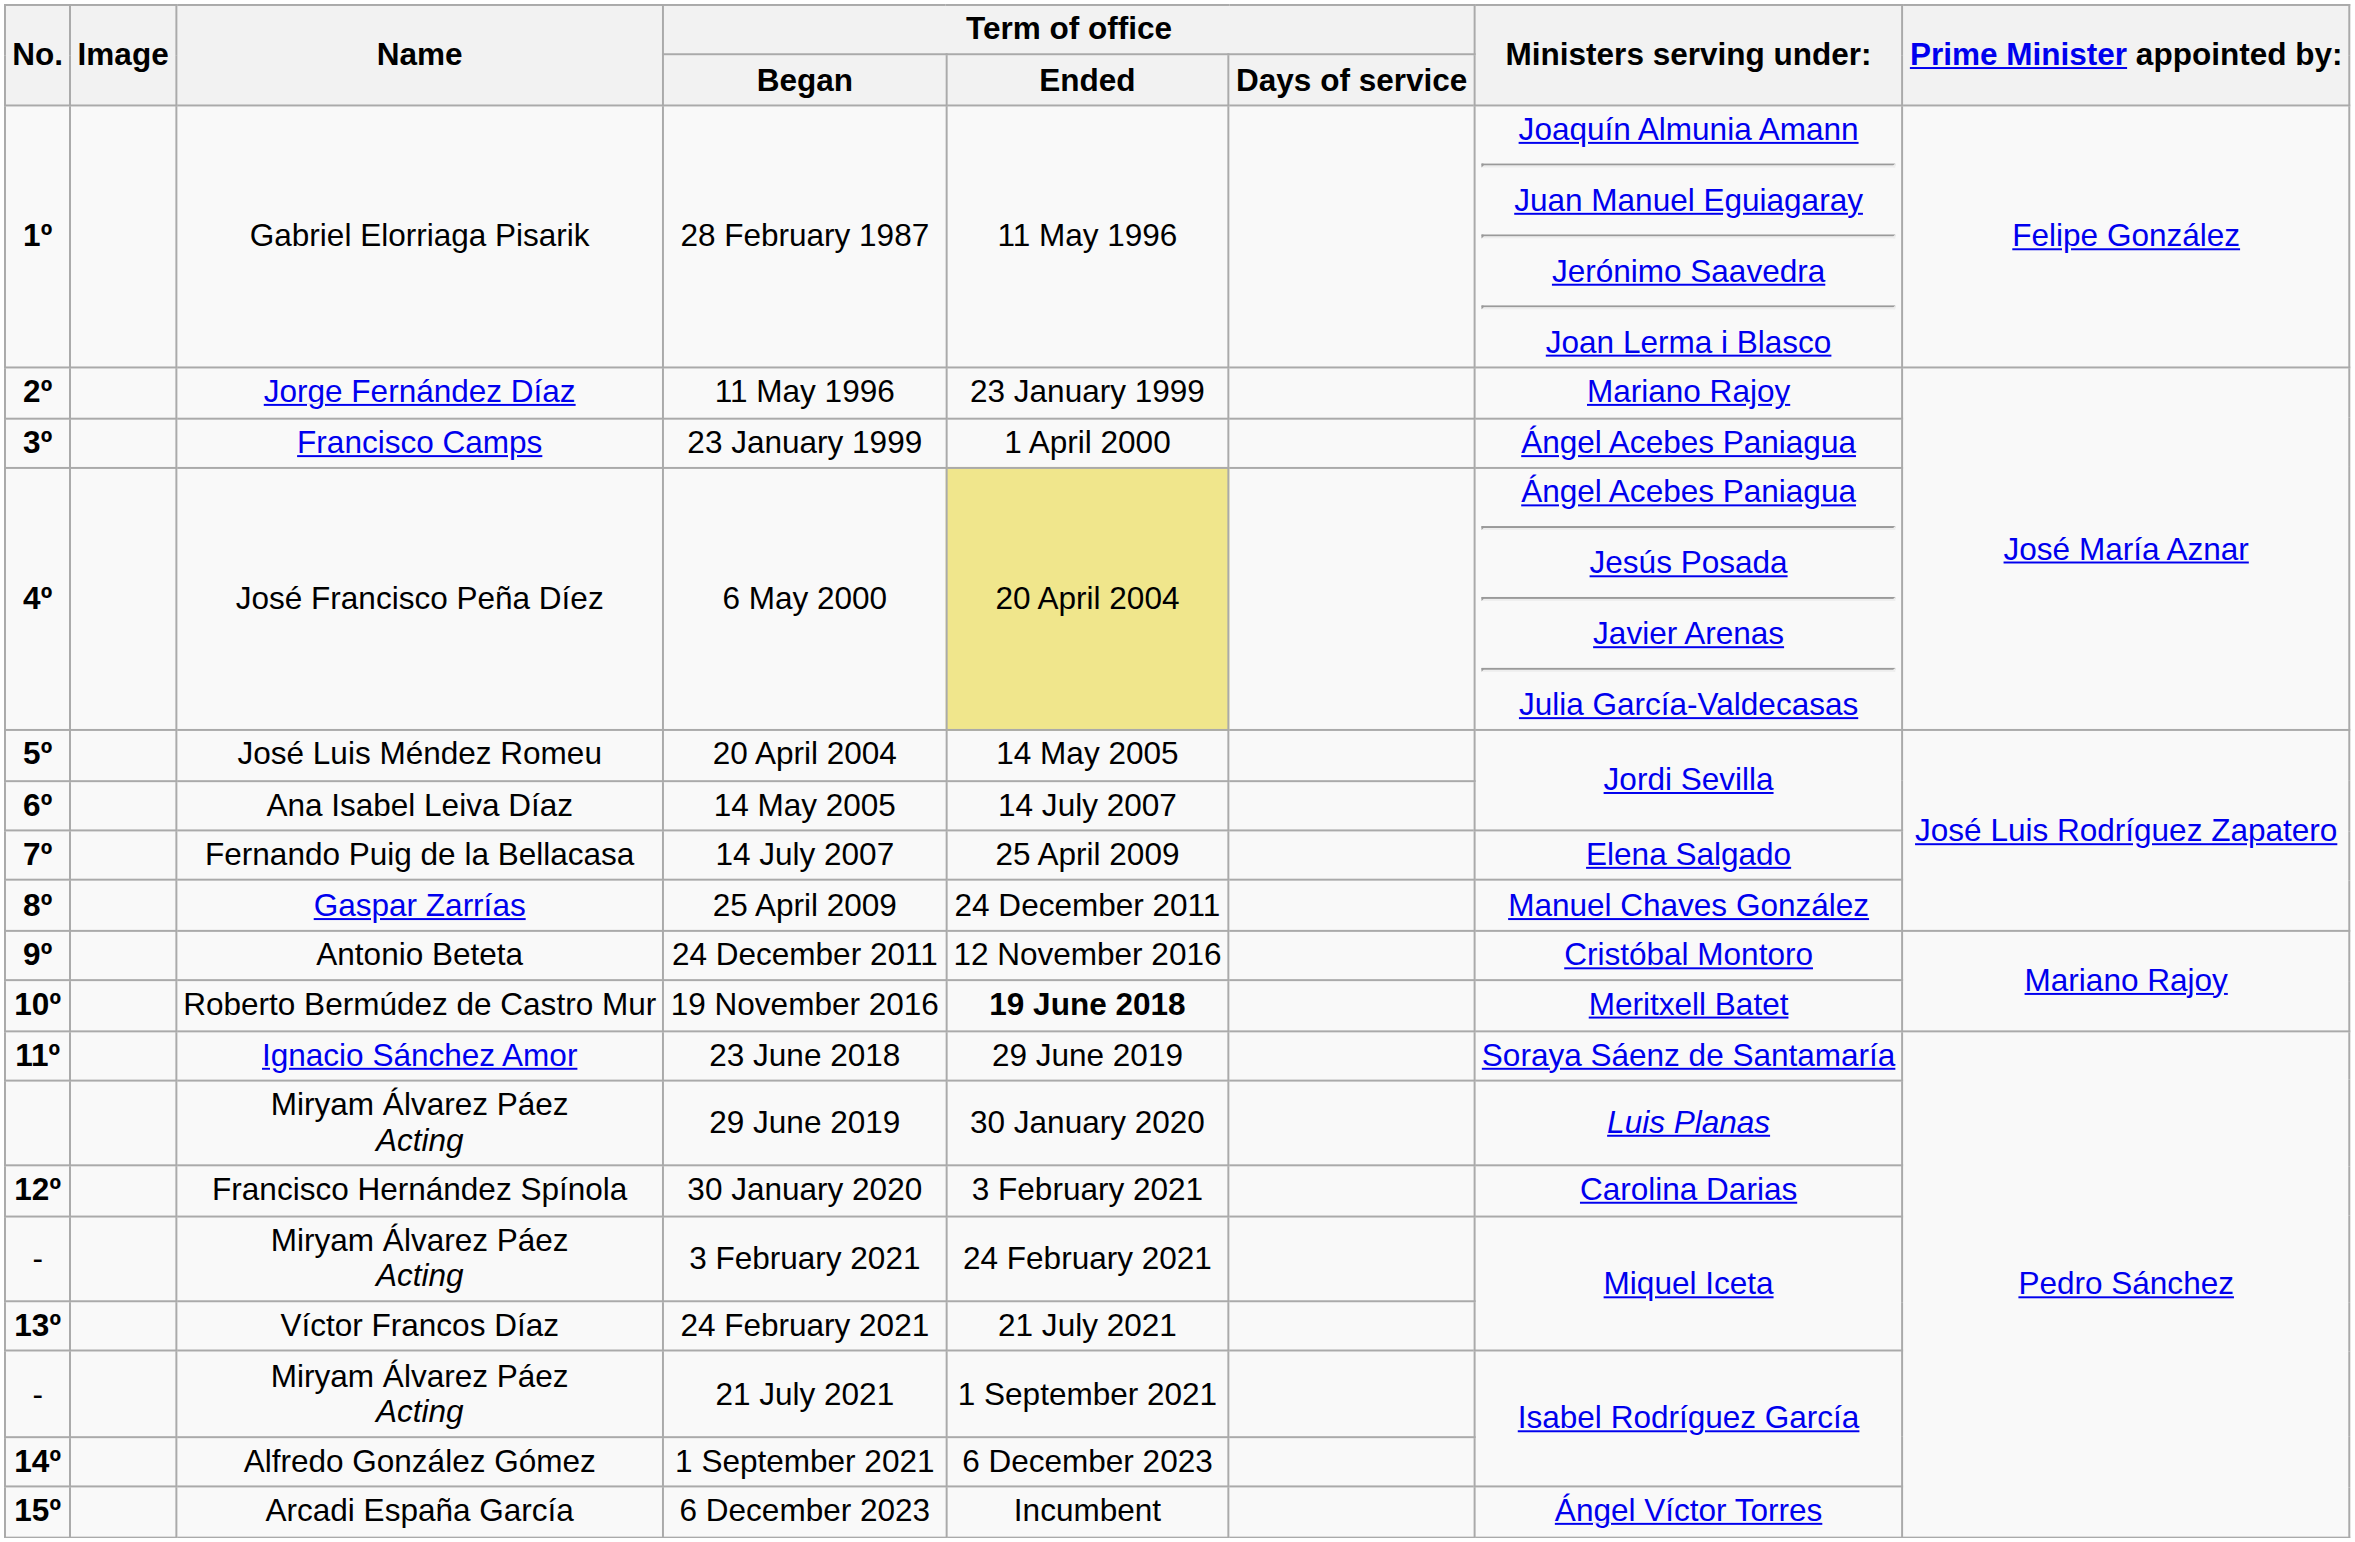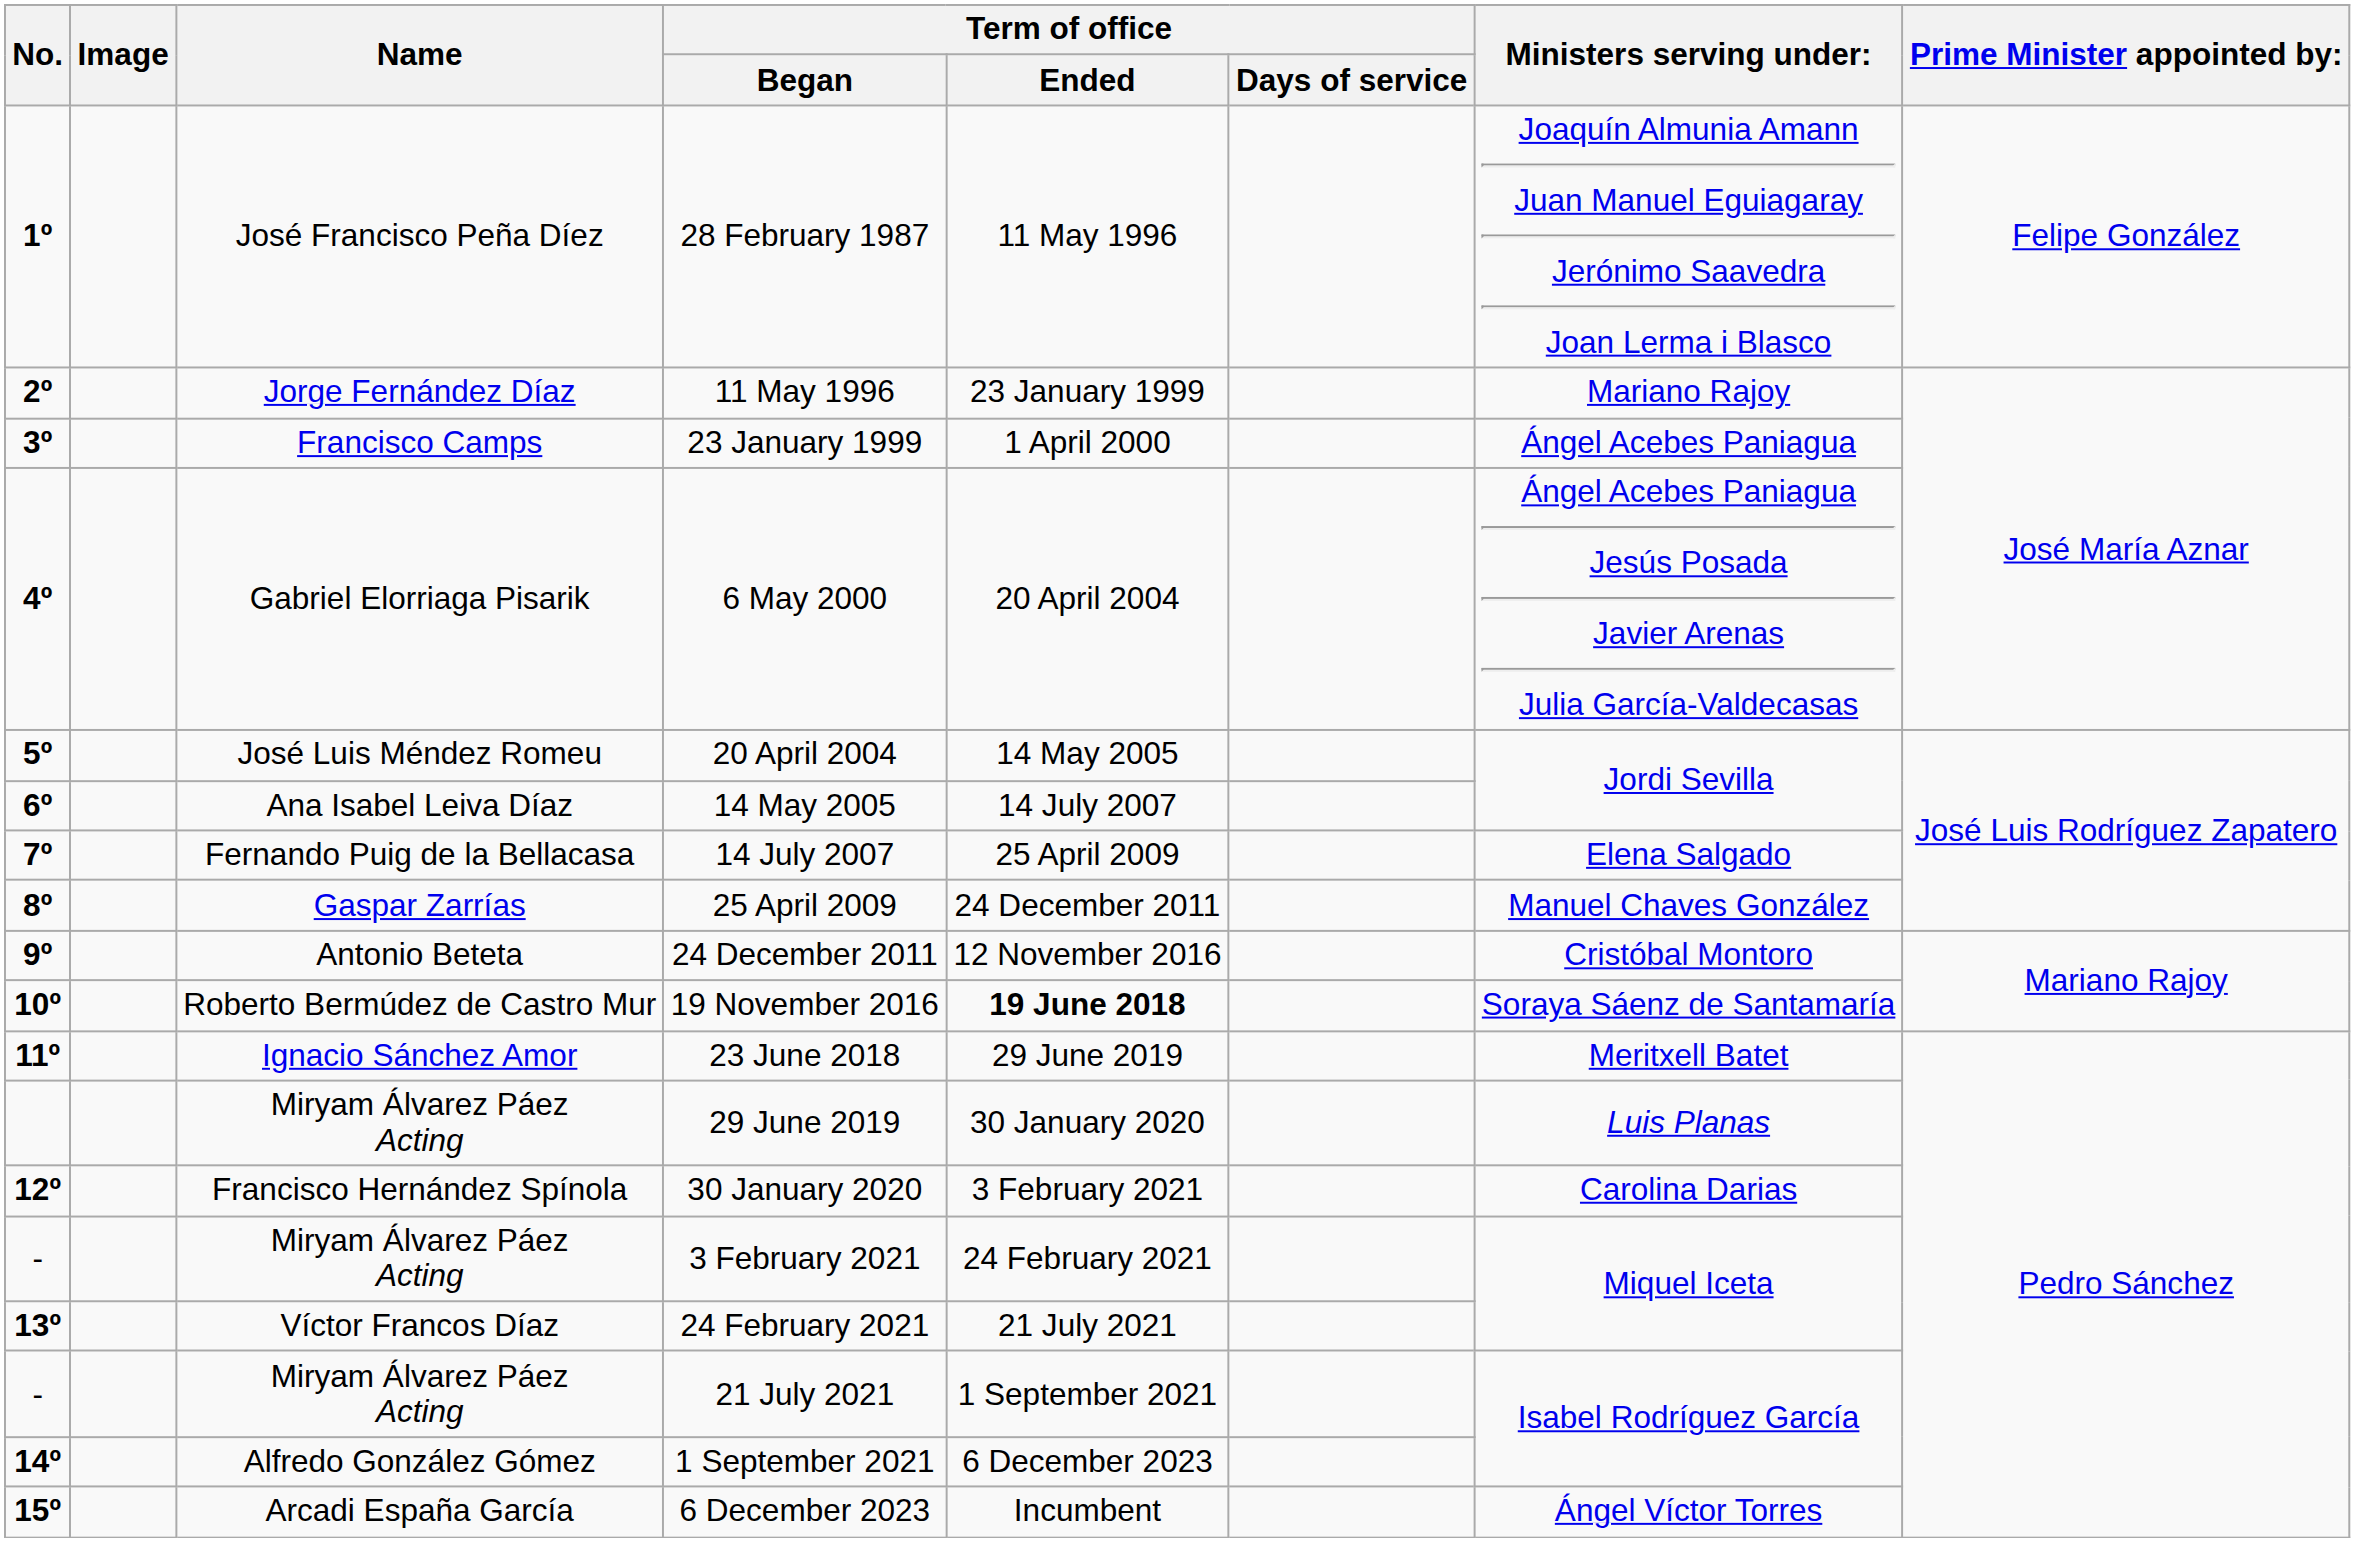28 February 1987 | Name: Gabriel Elorriaga Pisarik -> José Francisco Peña Díez
6 May 2000 | Name: José Francisco Peña Díez -> Gabriel Elorriaga Pisarik
6 May 2000 | Term of office / Ended: khaki background -> no background
19 November 2016 | Ministers serving under:: Meritxell Batet -> Soraya Sáenz de Santamaría
23 June 2018 | Ministers serving under:: Soraya Sáenz de Santamaría -> Meritxell Batet
